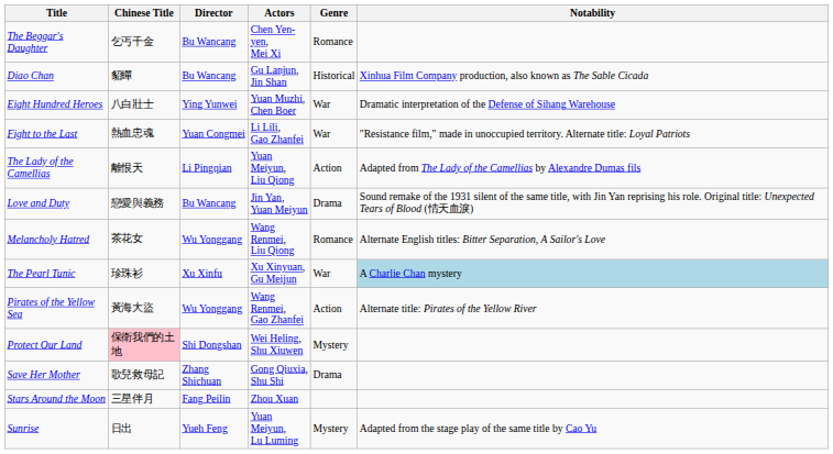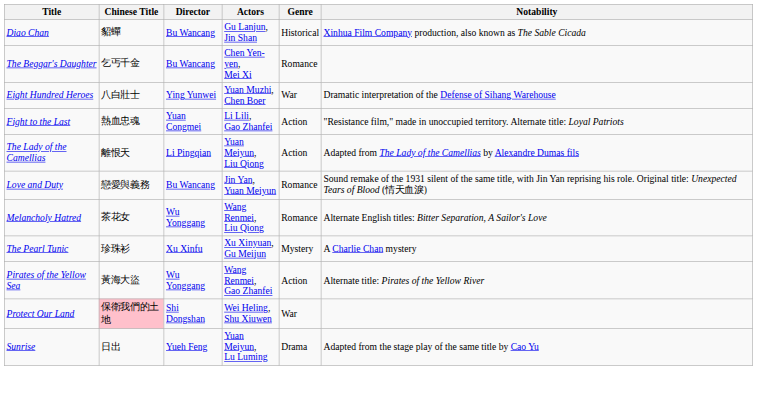rows swapped: The Beggar's Daughter <-> Diao Chan
Fight to the Last | Genre: War -> Action
Love and Duty | Genre: Drama -> Romance
The Pearl Tunic | Genre: War -> Mystery
The Pearl Tunic | Notability: lightblue background -> no background
Protect Our Land | Genre: Mystery -> War
- row: Save Her Mother | 歌兒救母記 | Zhang Shichuan | Gong Qiuxia, Shu Shi | Drama
- row: Stars Around the Moon | 三星伴月 | Fang Peilin | Zhou Xuan
Sunrise | Genre: Mystery -> Drama
